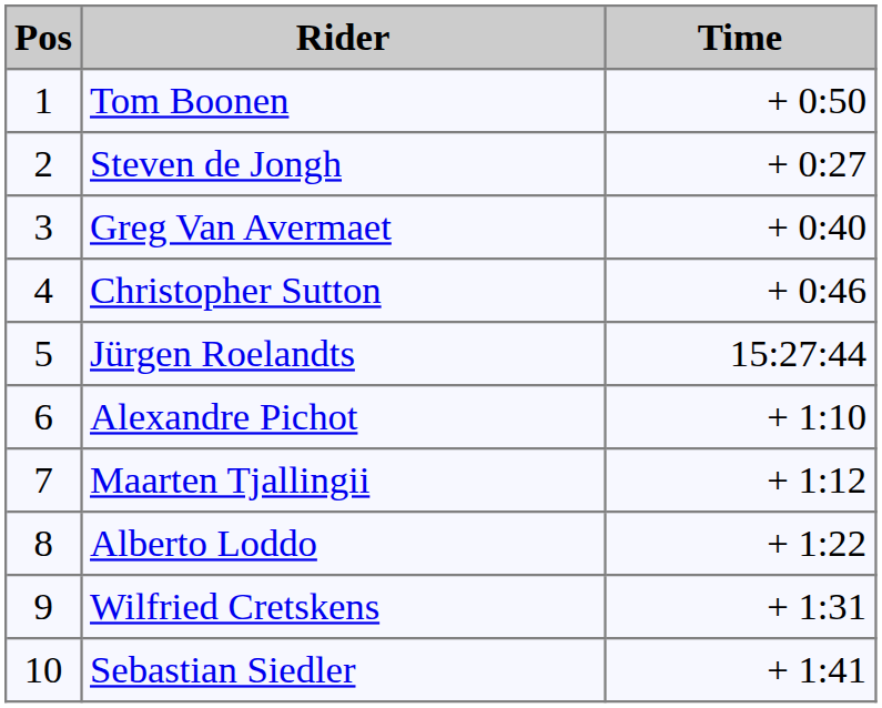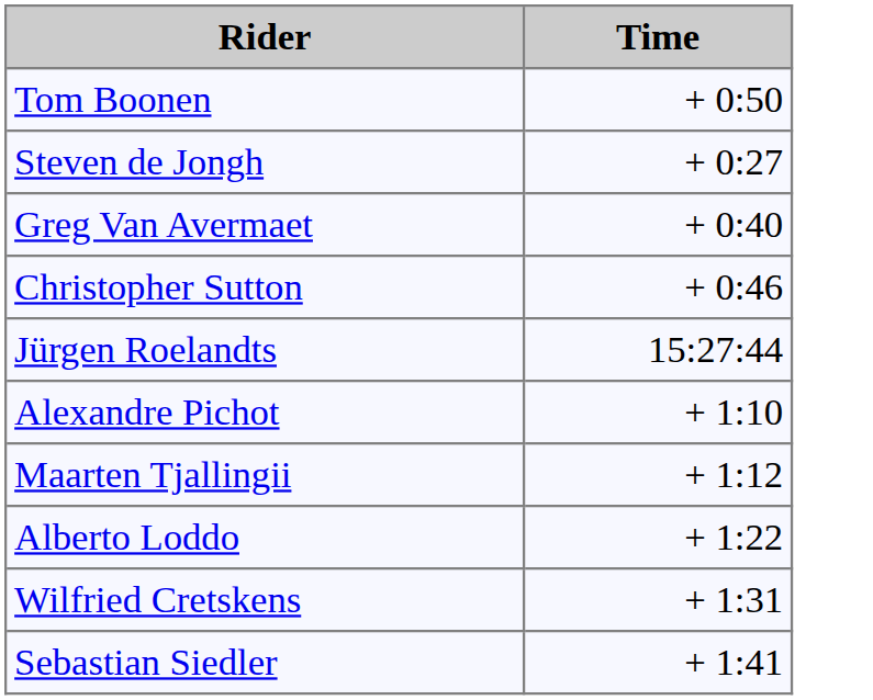- column: Pos | 1 | 2 | 3 | 4 | 5 | 6 | 7 | 8 | 9 | 10
